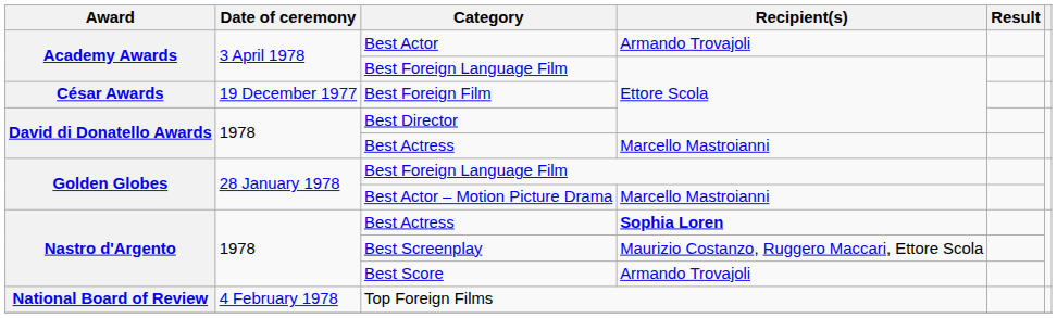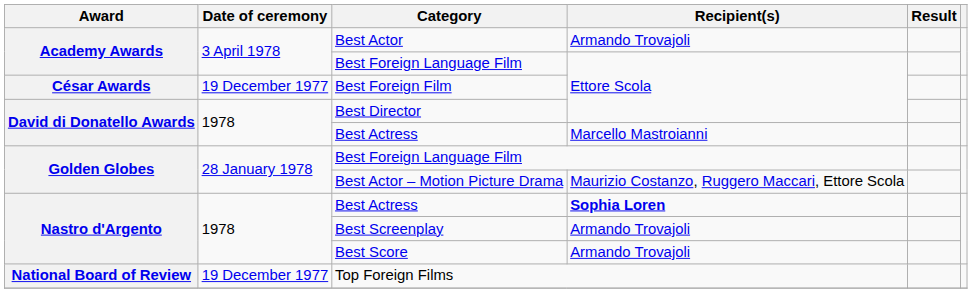Best Actor – Motion Picture Drama | Recipient(s): Marcello Mastroianni -> Maurizio Costanzo, Ruggero Maccari, Ettore Scola
Best Screenplay | Recipient(s): Maurizio Costanzo, Ruggero Maccari, Ettore Scola -> Armando Trovajoli
Top Foreign Films | Date of ceremony: 4 February 1978 -> 19 December 1977
